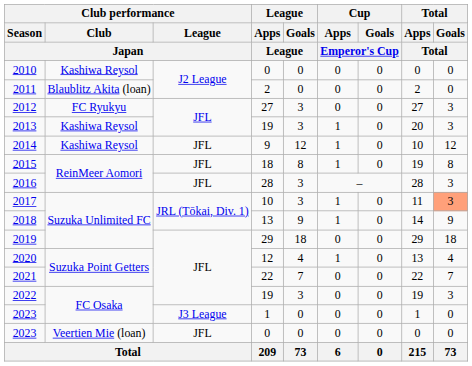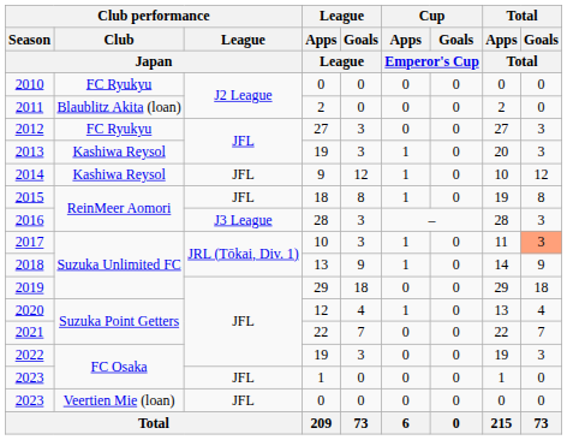2010 | Club performance / Club / Japan: Kashiwa Reysol -> FC Ryukyu
2016 | Club performance / League / Japan: JFL -> J3 League
2023 / 1 | Club performance / League / Japan: J3 League -> JFL
